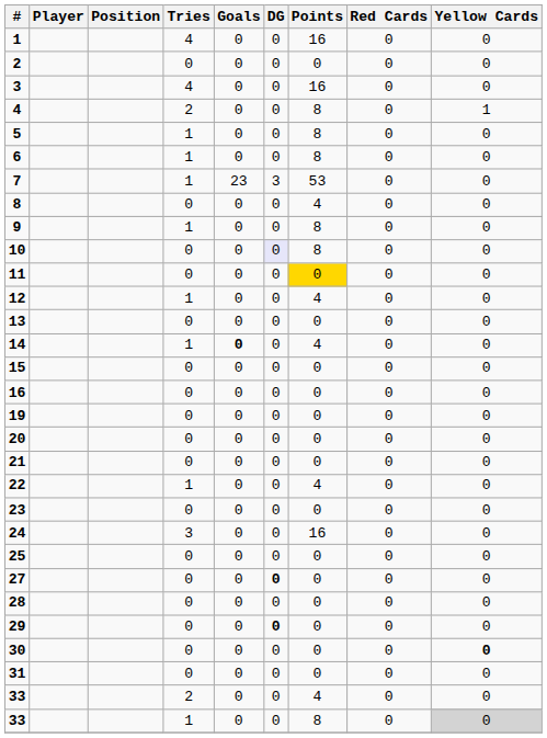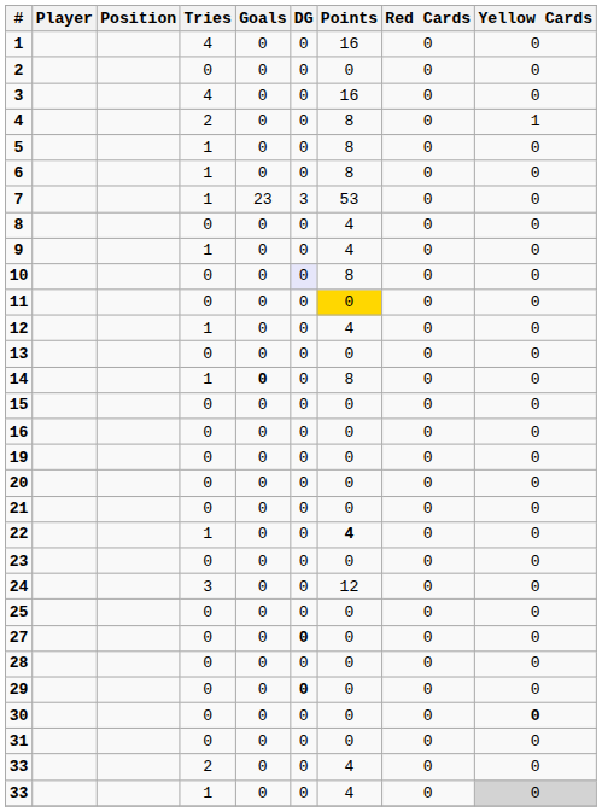9 | Points: 8 -> 4
14 | Points: 4 -> 8
22 | Points: normal -> bold
24 | Points: 16 -> 12
33 / 1 | Points: 8 -> 4
